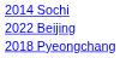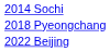rows swapped: 2018 Pyeongchang <-> 2022 Beijing
